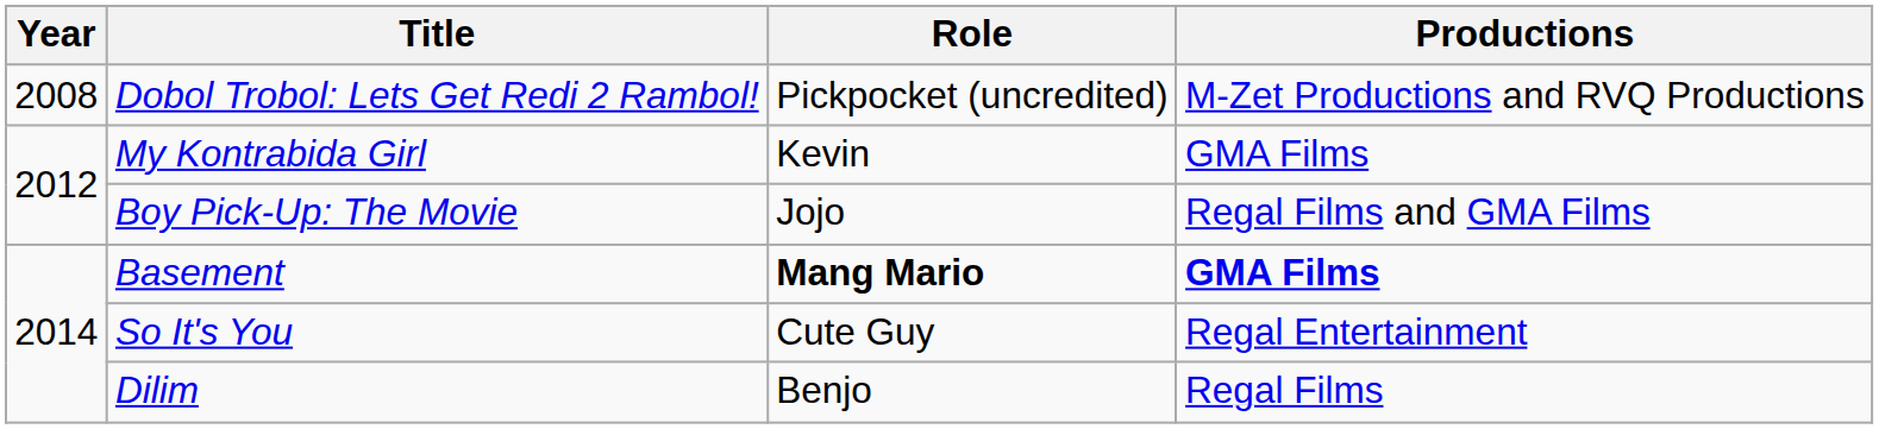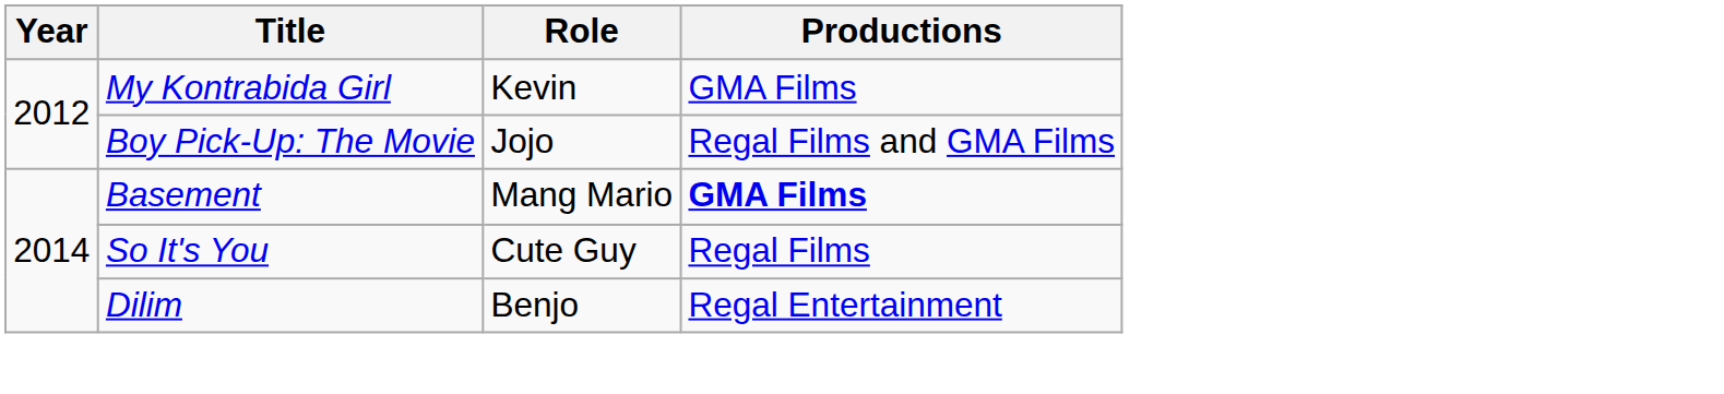- row: 2008 | Dobol Trobol: Lets Get Redi 2 Rambol! | Pickpocket (uncredited) | M-Zet Productions and RVQ Productions
Basement | Role: bold -> normal
So It's You | Productions: Regal Entertainment -> Regal Films
Dilim | Productions: Regal Films -> Regal Entertainment
